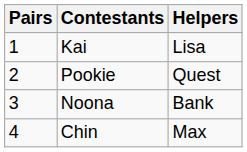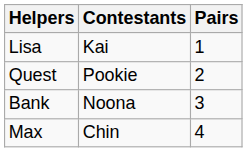columns swapped: Pairs <-> Helpers
